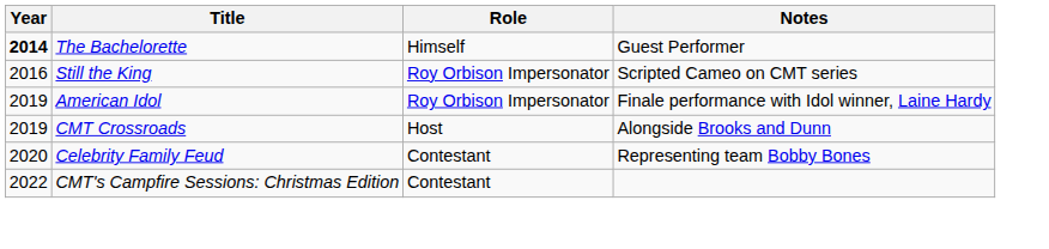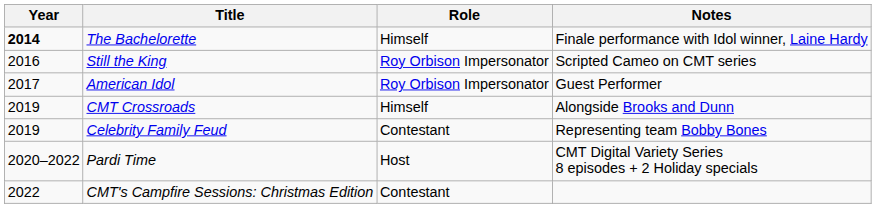The Bachelorette | Notes: Guest Performer -> Finale performance with Idol winner, Laine Hardy
American Idol | Year: 2019 -> 2017
American Idol | Notes: Finale performance with Idol winner, Laine Hardy -> Guest Performer
CMT Crossroads | Role: Host -> Himself
Celebrity Family Feud | Year: 2020 -> 2019
+ row: 2020–2022 | Pardi Time | Host | CMT Digital Variety Series 8 episodes + 2 Holiday specials
